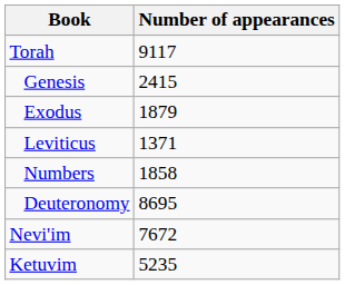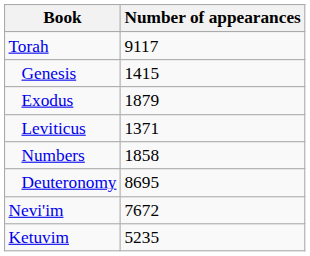Genesis | Number of appearances: 2415 -> 1415
